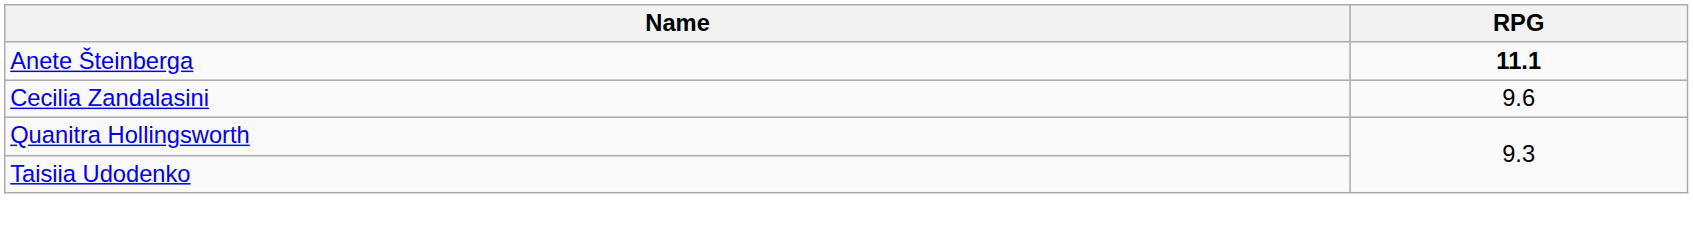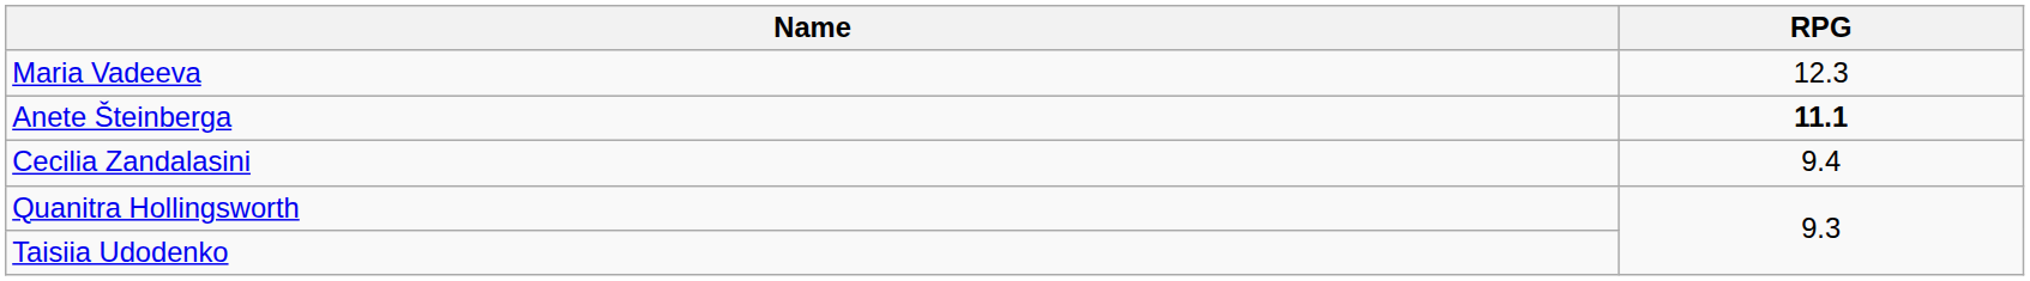+ row: Maria Vadeeva | 12.3
Cecilia Zandalasini | RPG: 9.6 -> 9.4
